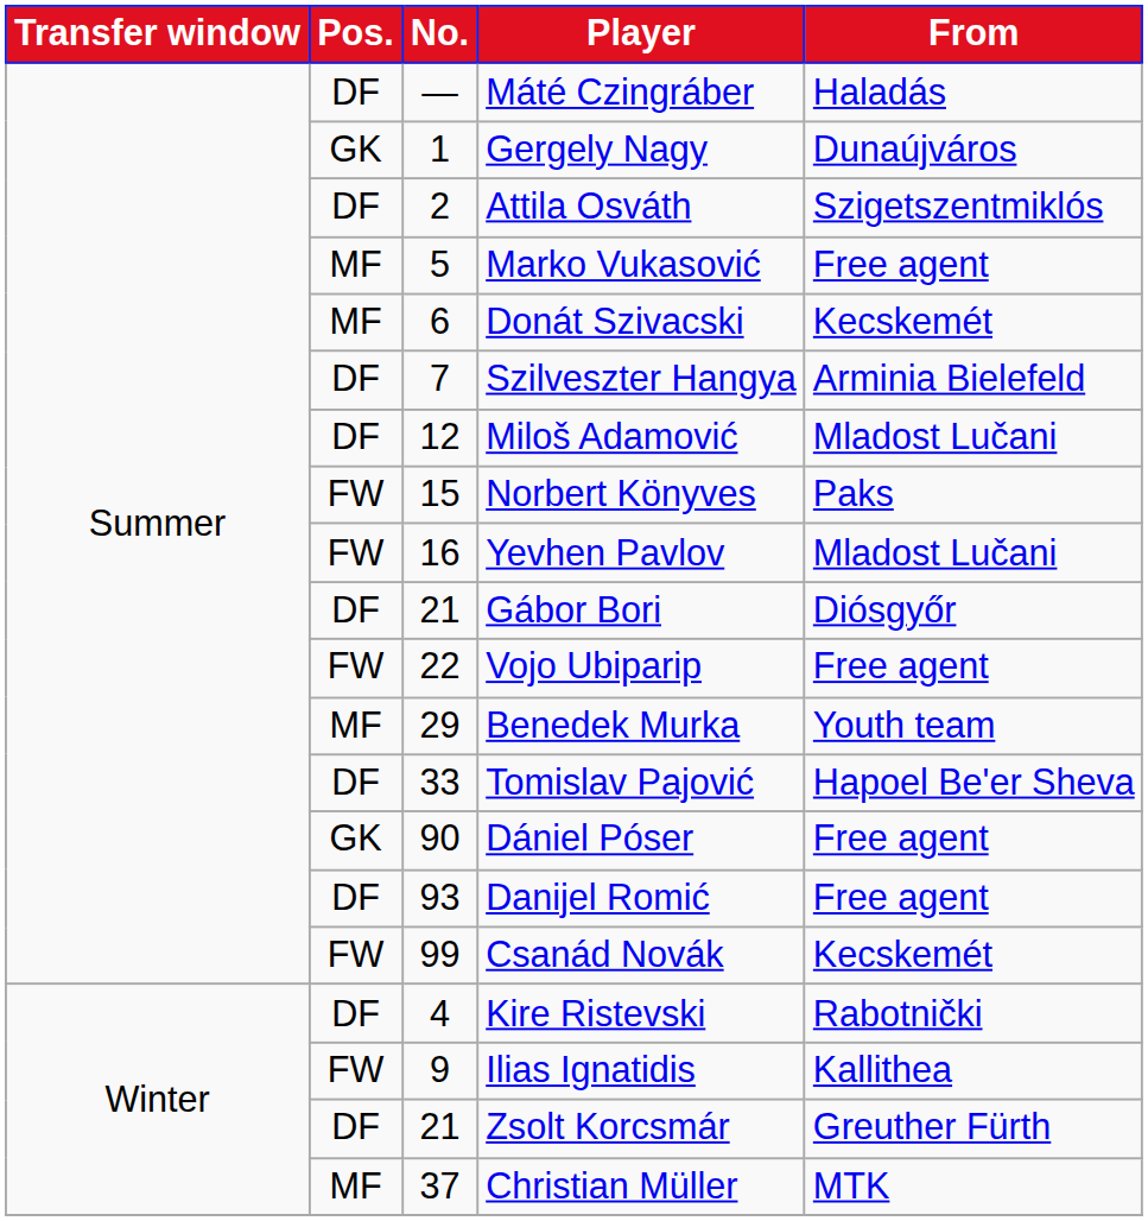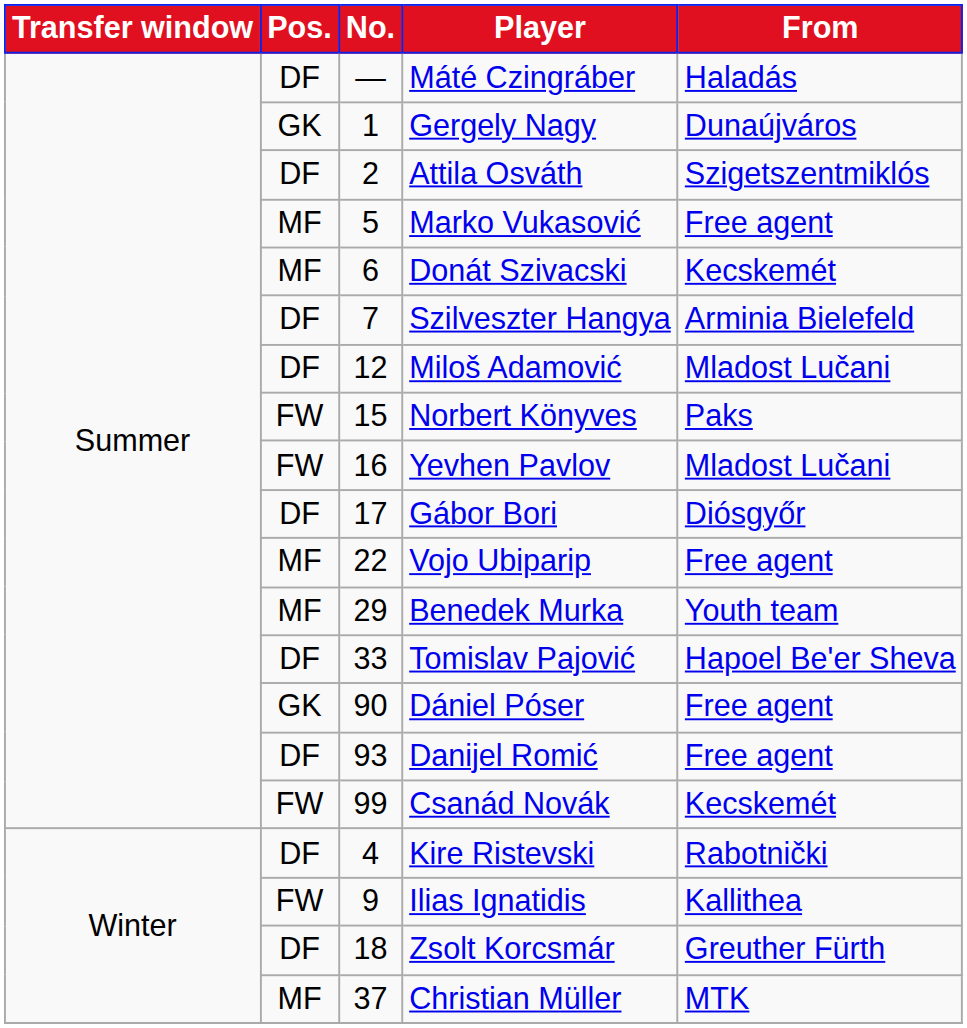Gábor Bori | No.: 21 -> 17
Vojo Ubiparip | Pos.: FW -> MF
Zsolt Korcsmár | No.: 21 -> 18
